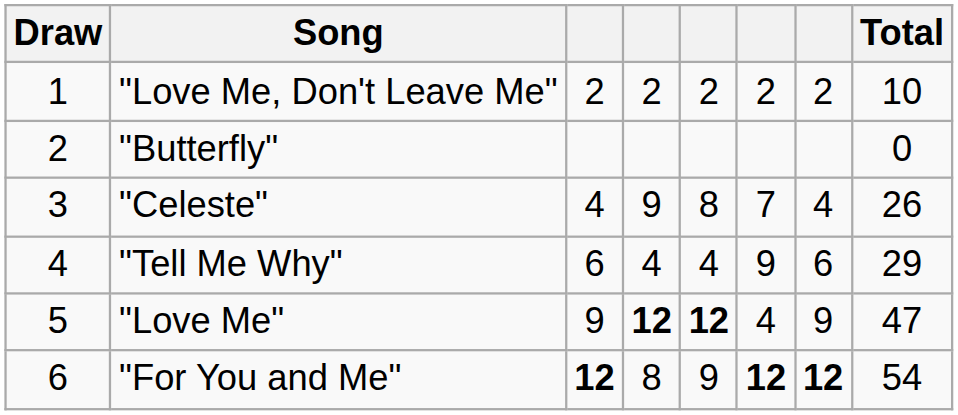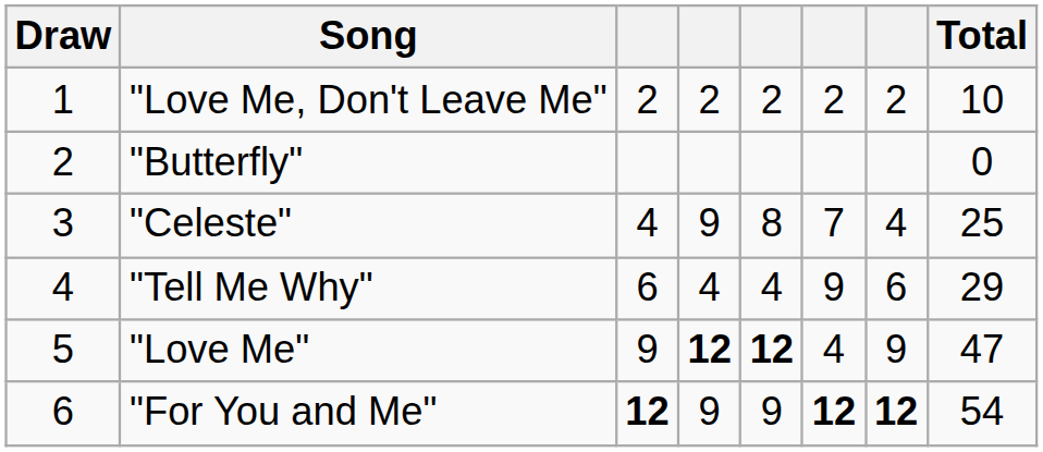"Celeste" | Total: 26 -> 25
"For You and Me" | column 4: 8 -> 9
